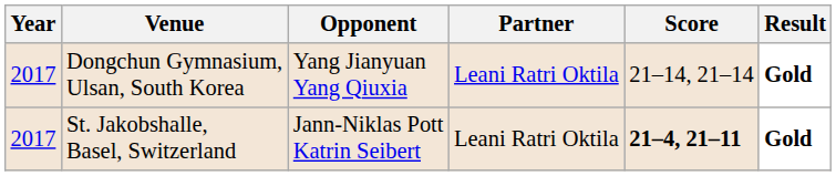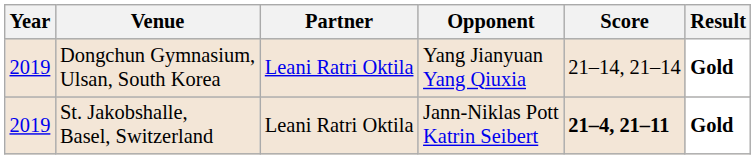columns swapped: Partner <-> Opponent
Dongchun Gymnasium, Ulsan, South Korea | Year: 2017 -> 2019
St. Jakobshalle, Basel, Switzerland | Year: 2017 -> 2019
